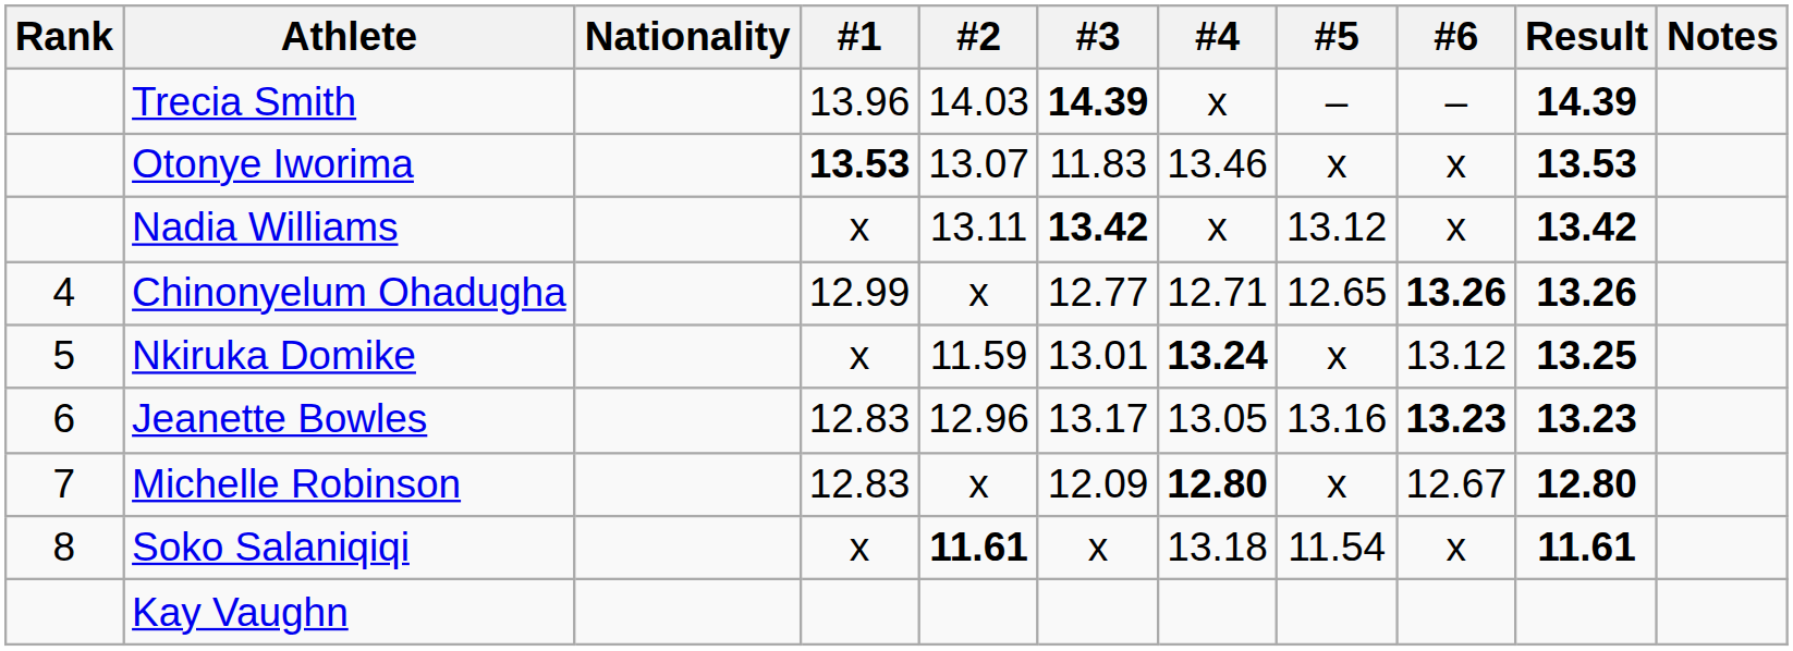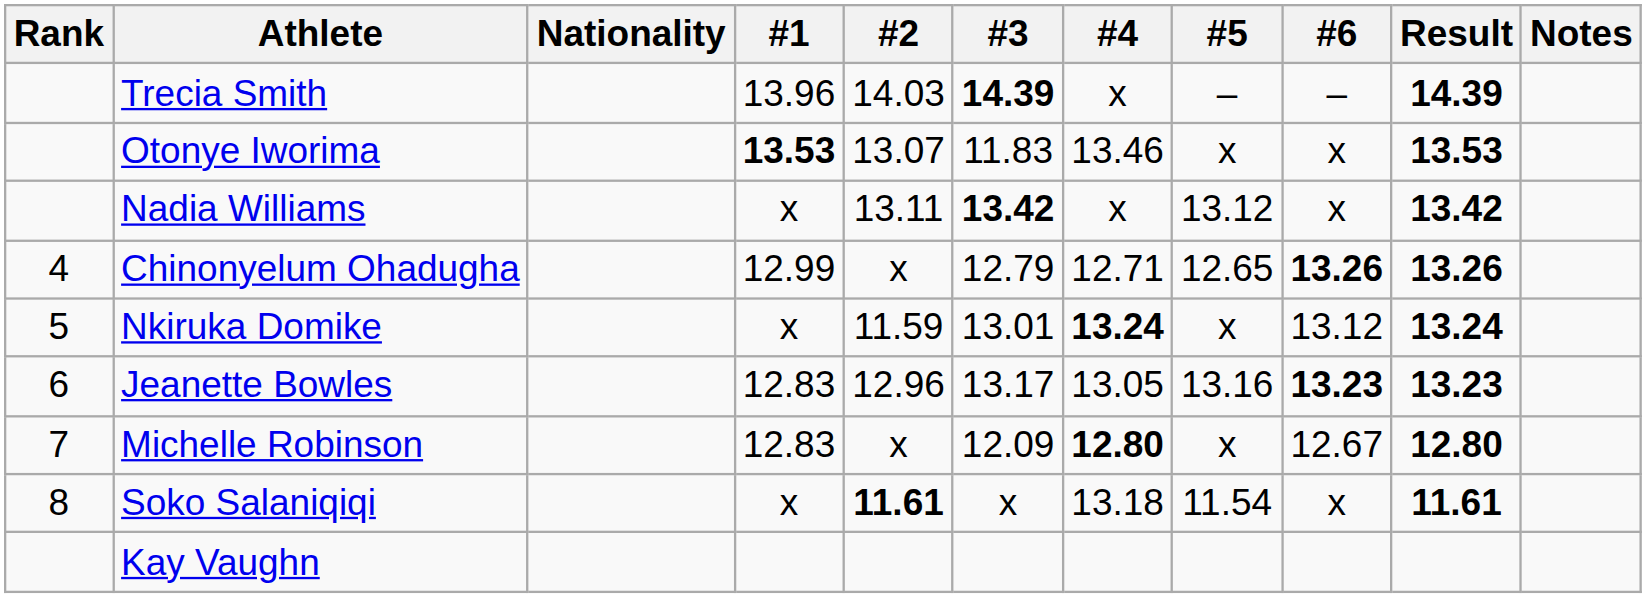Chinonyelum Ohadugha | #3: 12.77 -> 12.79
Nkiruka Domike | Result: 13.25 -> 13.24
